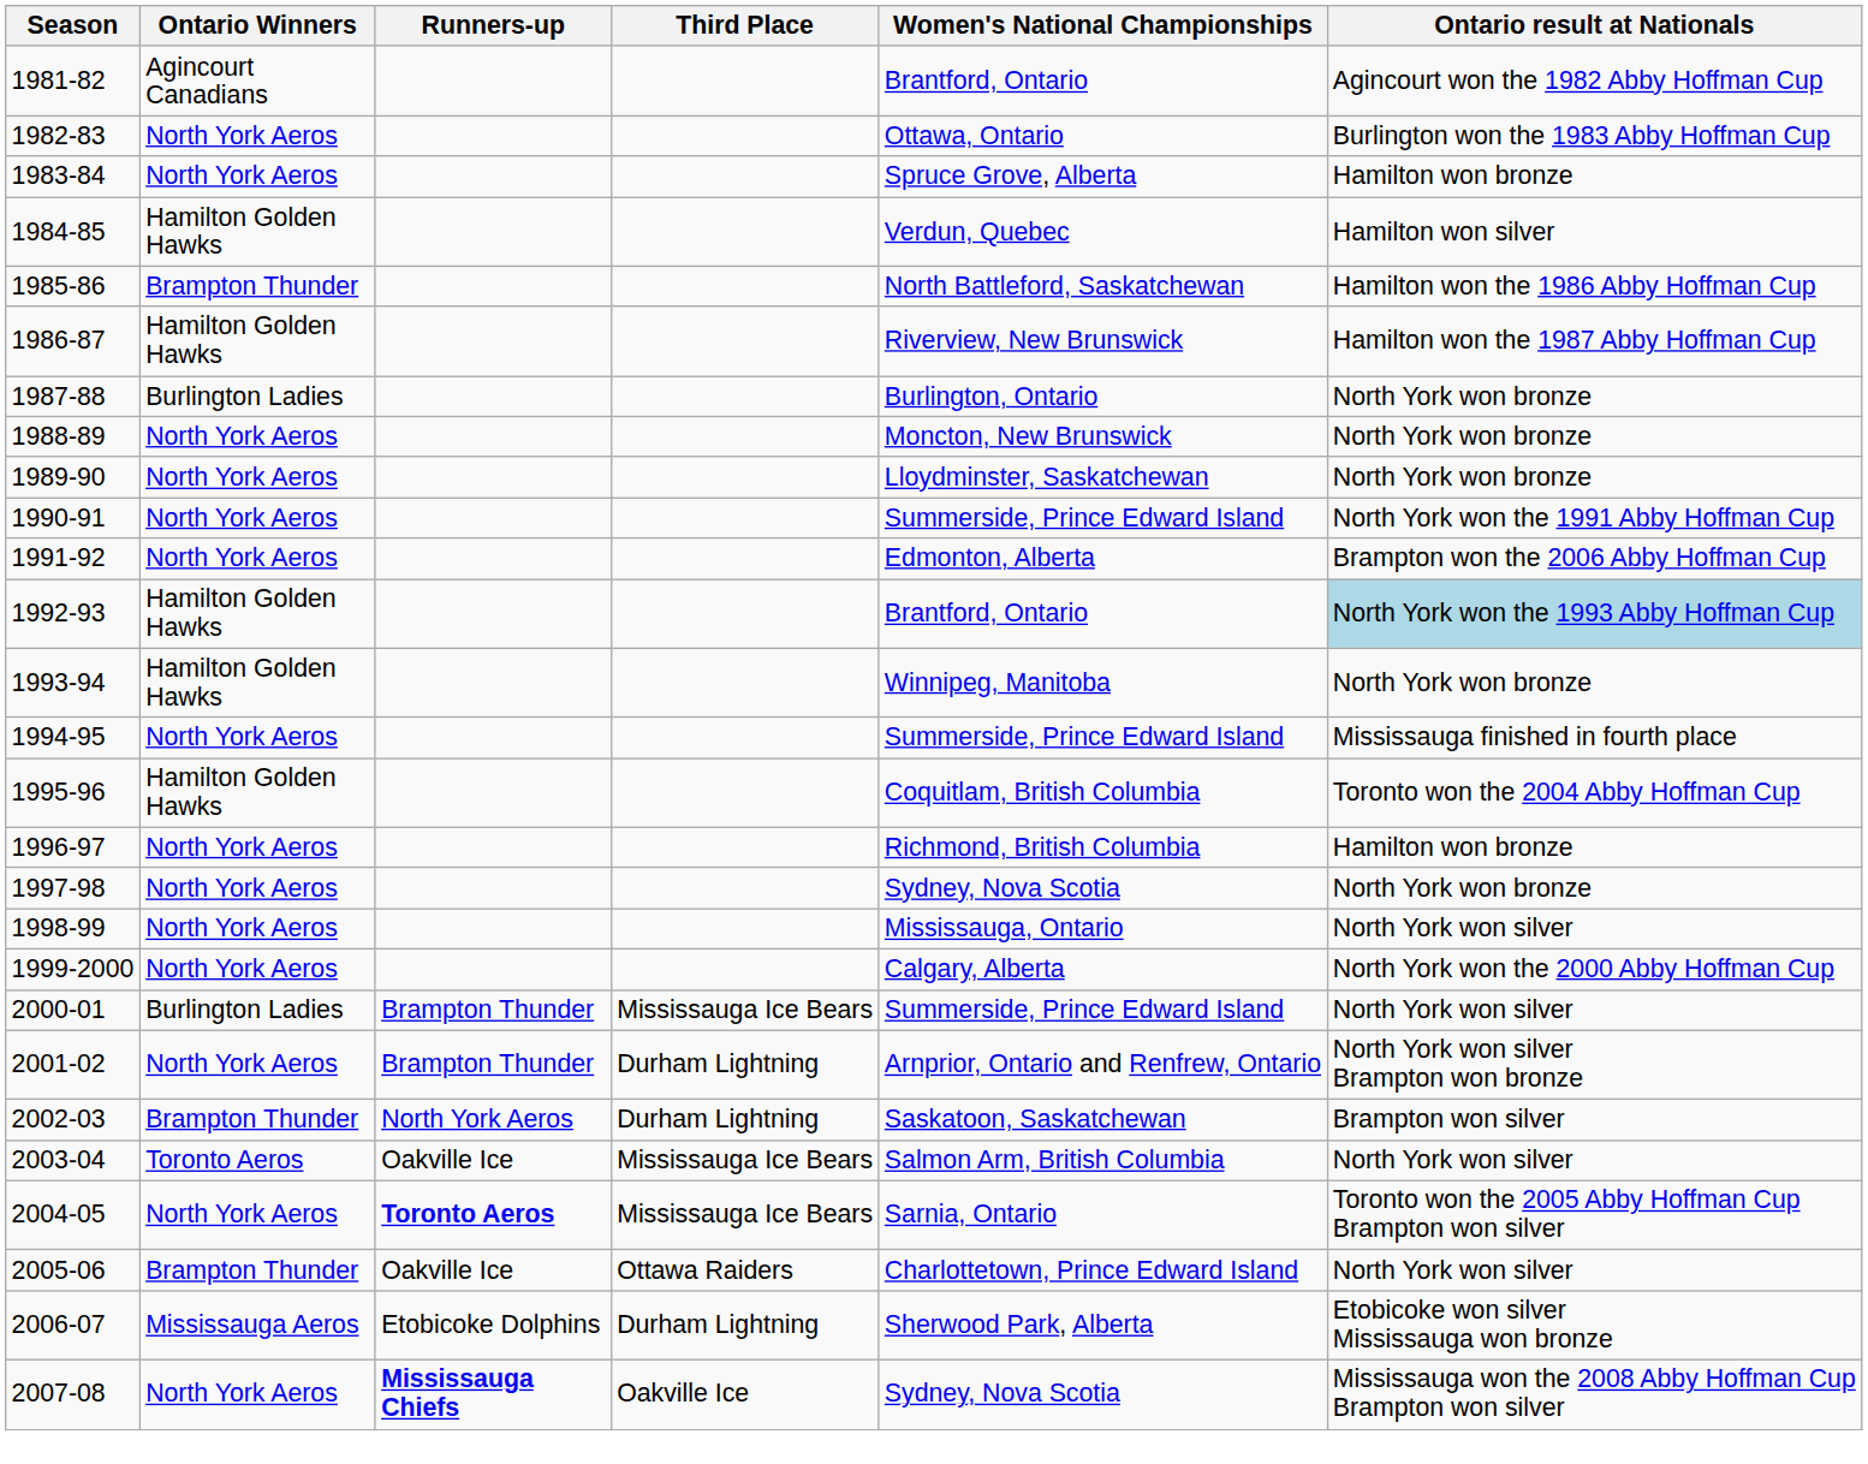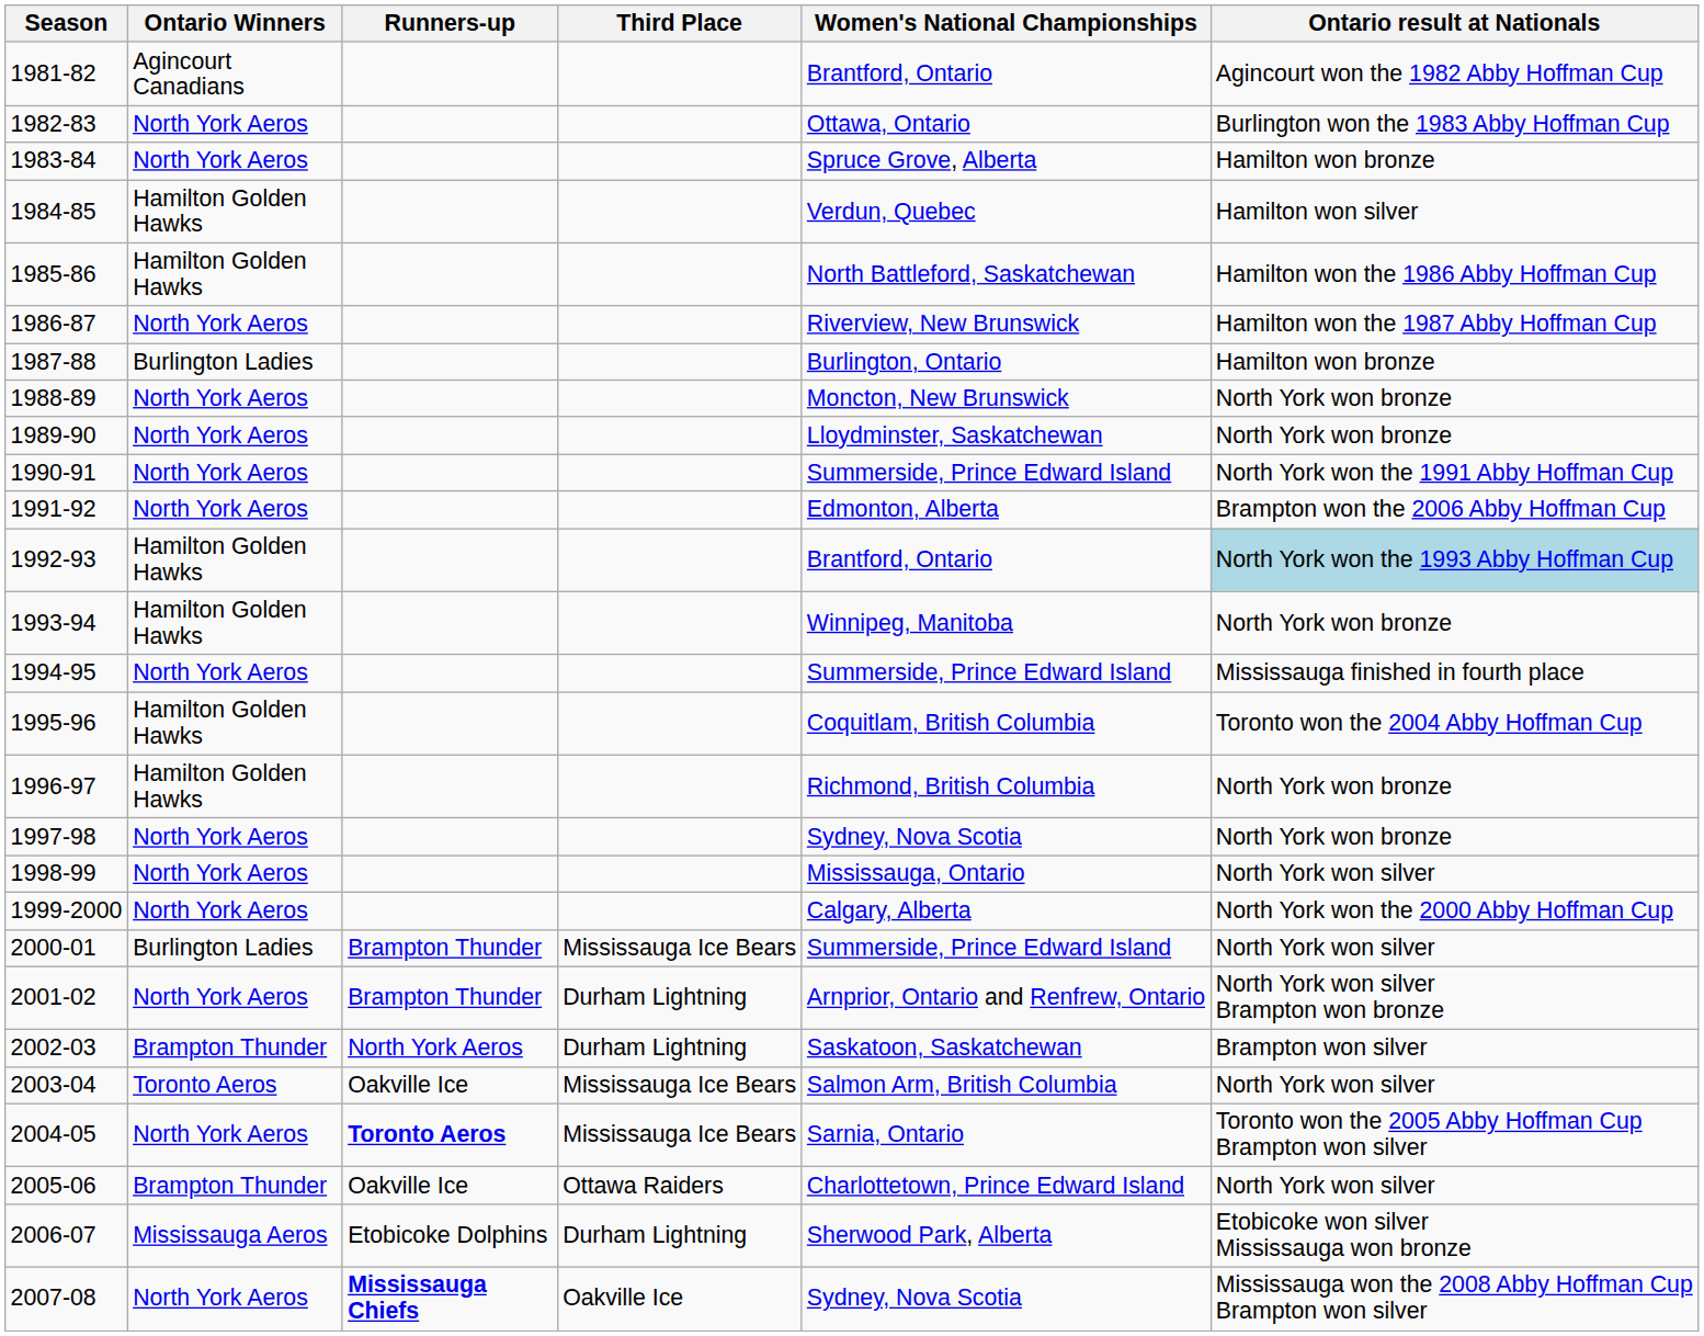1985-86 | Ontario Winners: Brampton Thunder -> Hamilton Golden Hawks
1986-87 | Ontario Winners: Hamilton Golden Hawks -> North York Aeros
1987-88 | Ontario result at Nationals: North York won bronze -> Hamilton won bronze
1996-97 | Ontario Winners: North York Aeros -> Hamilton Golden Hawks
1996-97 | Ontario result at Nationals: Hamilton won bronze -> North York won bronze
